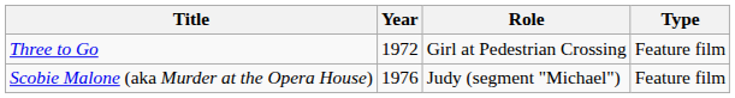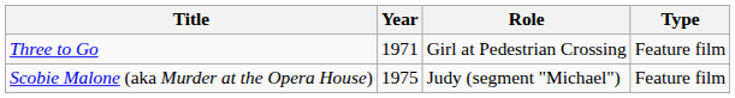Three to Go | Year: 1972 -> 1971
Scobie Malone (aka Murder at the Opera House) | Year: 1976 -> 1975
